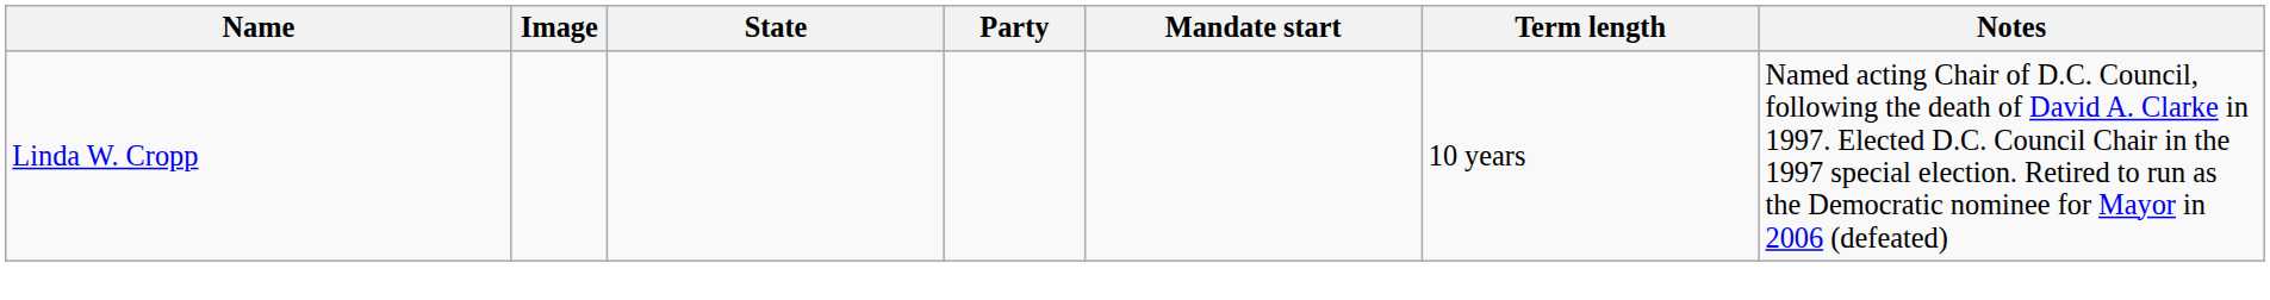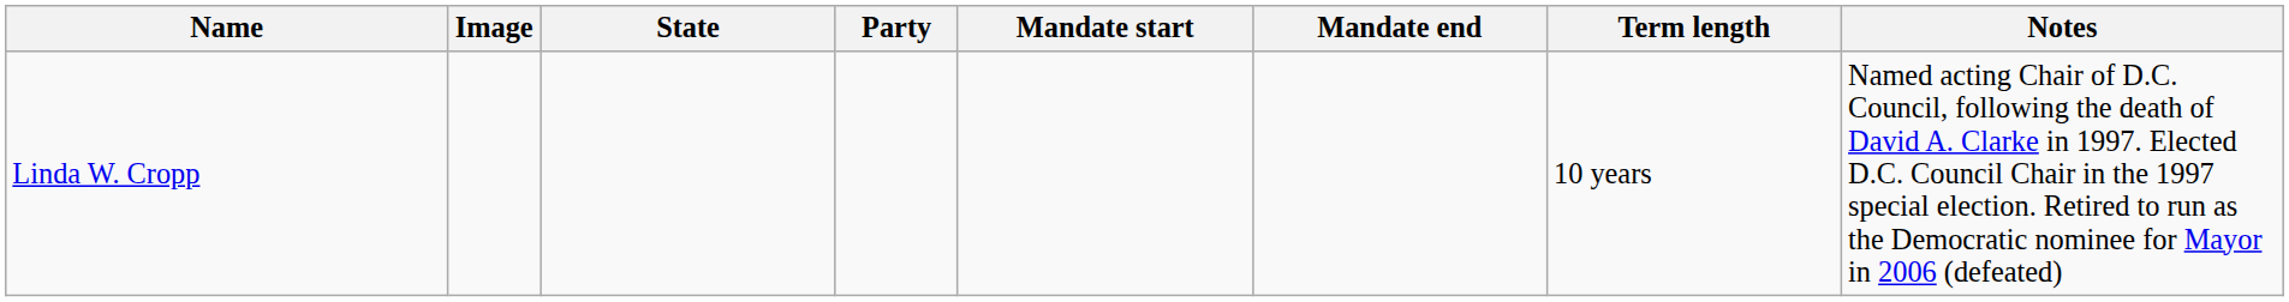+ column: Mandate end
